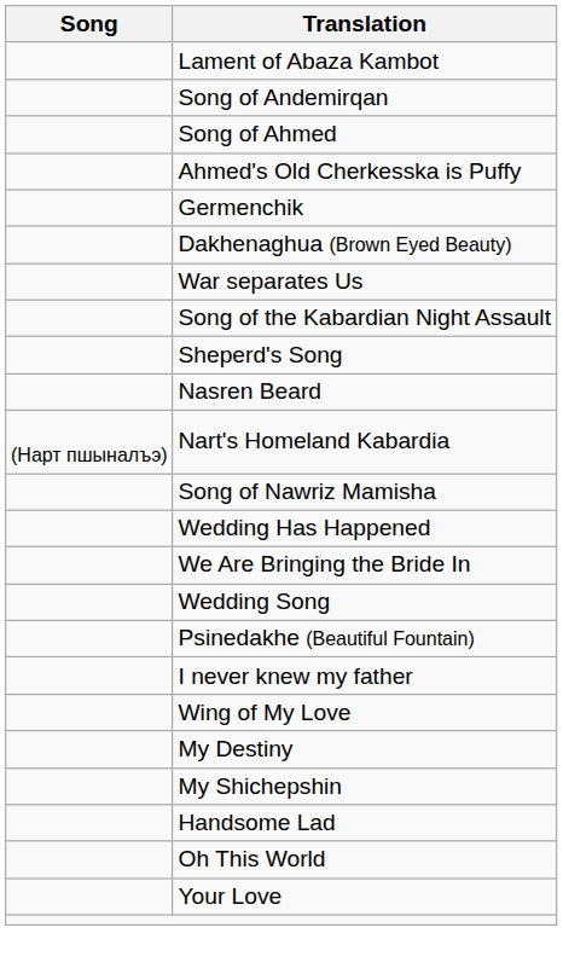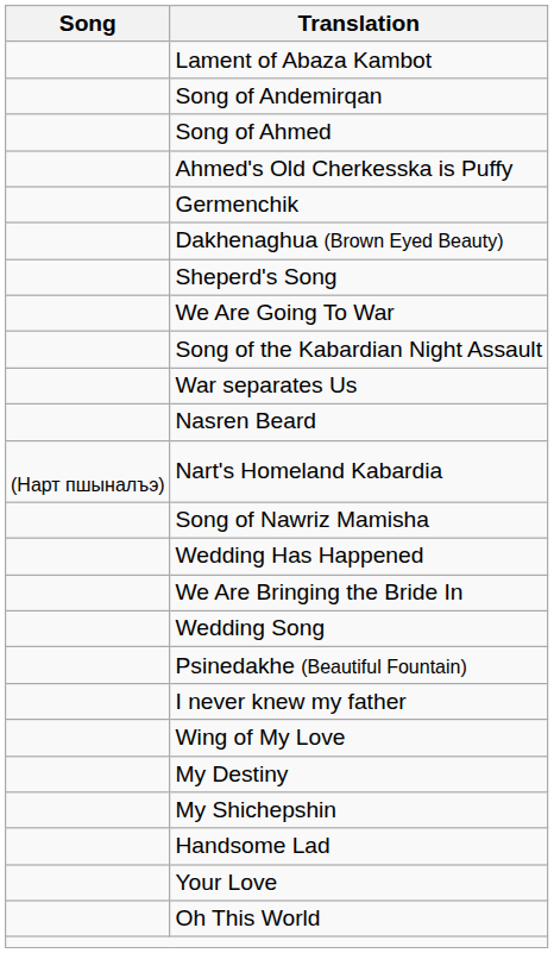rows swapped: War separates Us <-> Sheperd's Song
+ row: We Are Going To War
rows swapped: Oh This World <-> Your Love
